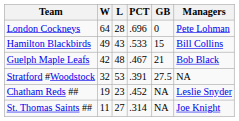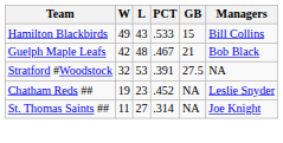- row: London Cockneys | 64 | 28 | .696 | 0 | Pete Lohman
